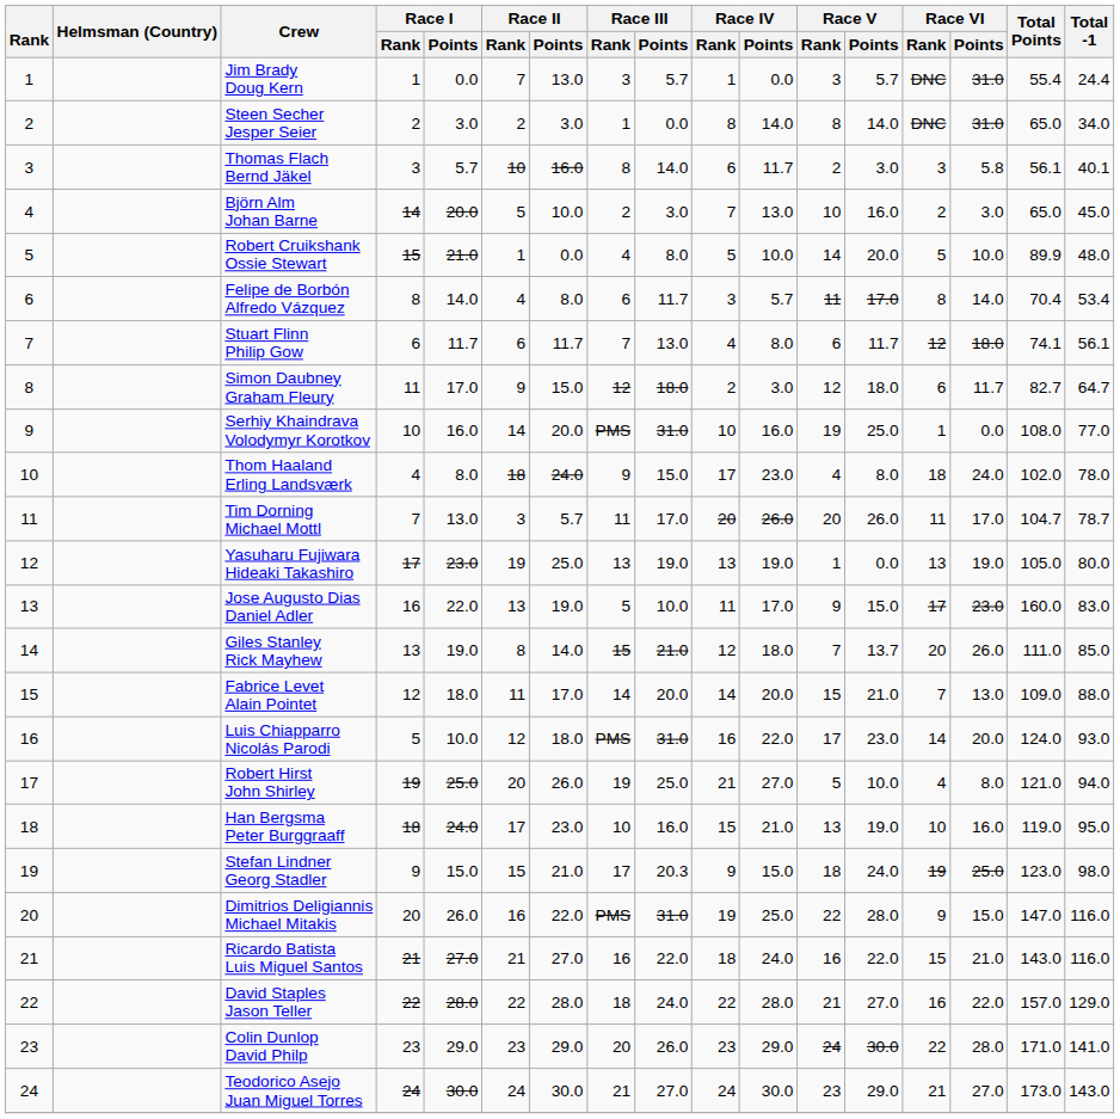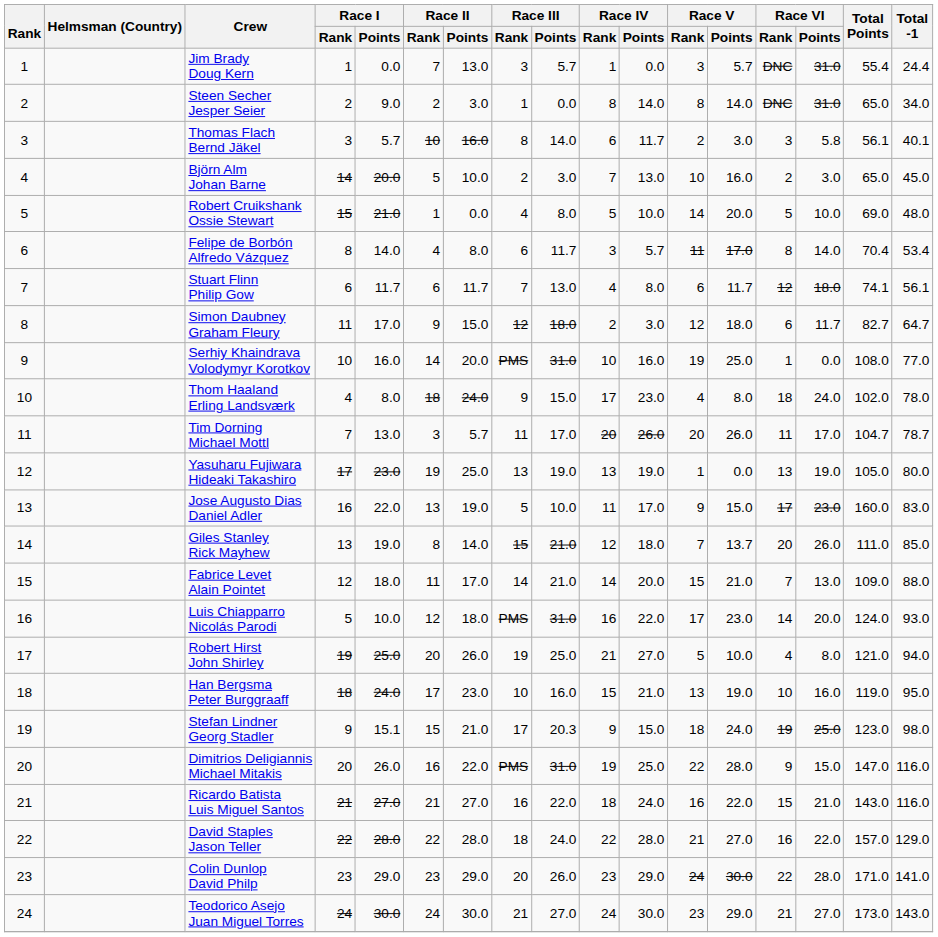Steen Secher Jesper Seier | Race I / Points: 3.0 -> 9.0
Robert Cruikshank Ossie Stewart | Total Points: 89.9 -> 69.0
Fabrice Levet Alain Pointet | Race III / Points: 20.0 -> 21.0
Stefan Lindner Georg Stadler | Race I / Points: 15.0 -> 15.1
